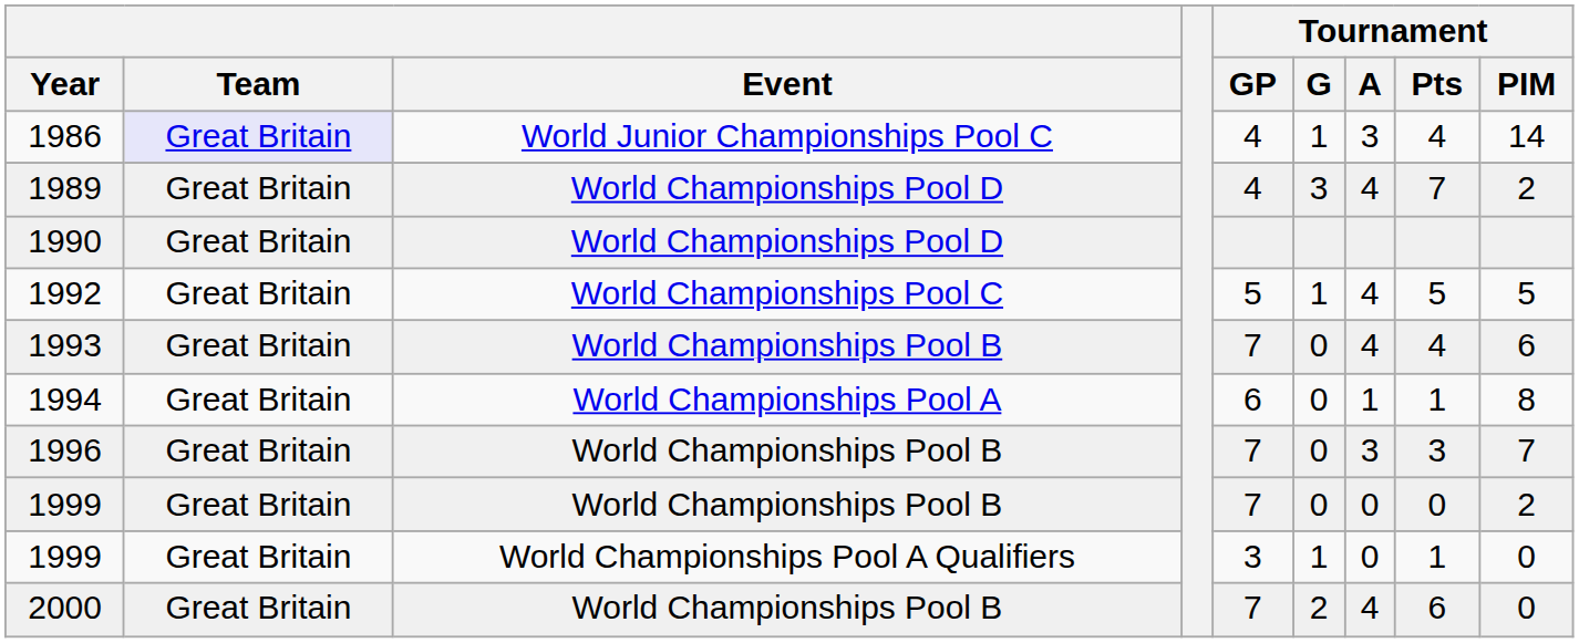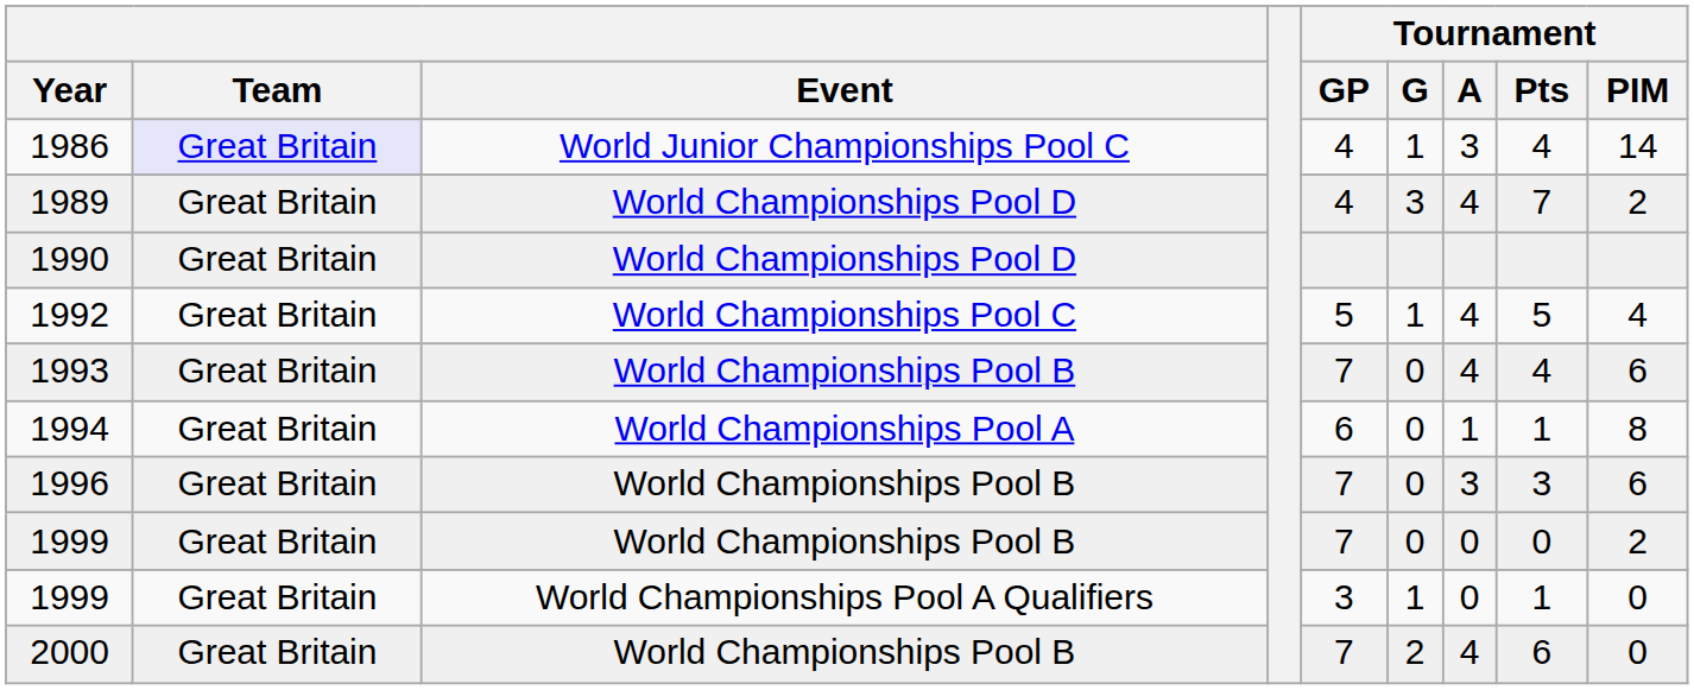1992 | Tournament / PIM: 5 -> 4
1996 | Tournament / PIM: 7 -> 6
